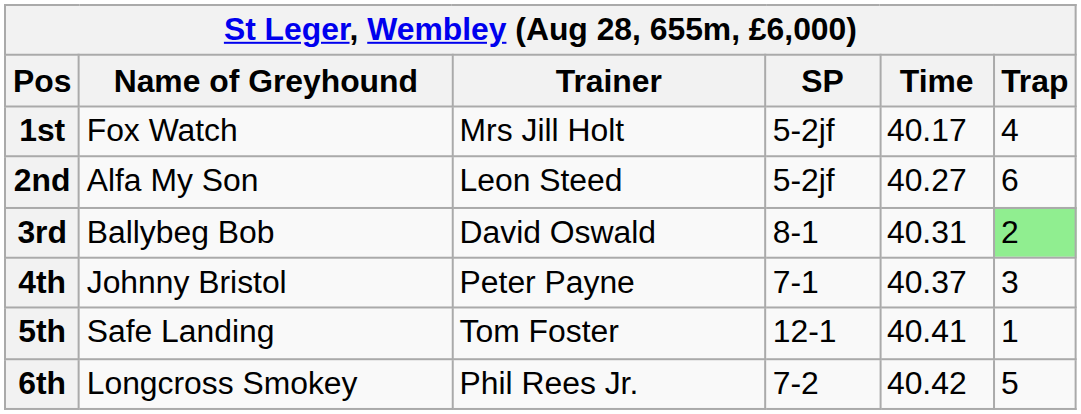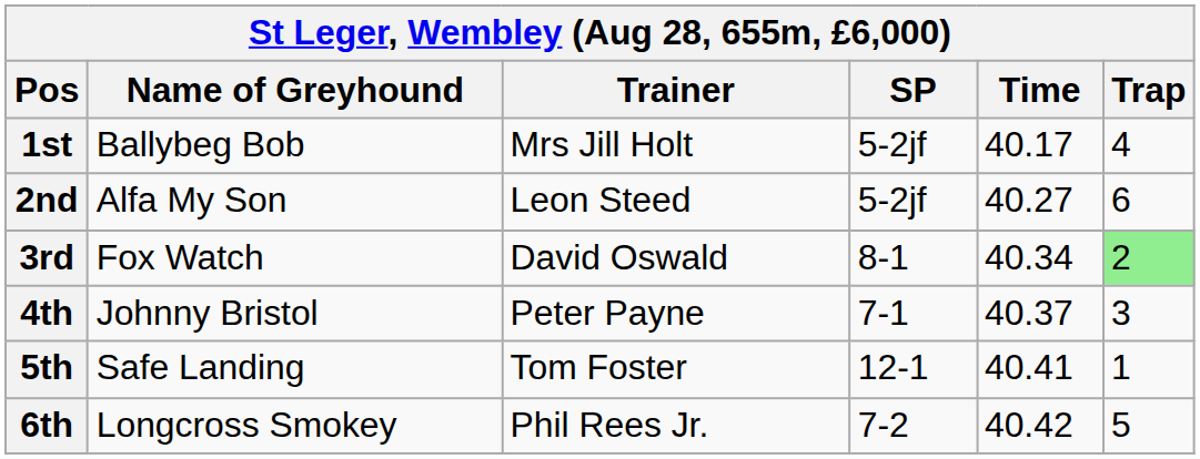1st | Name of Greyhound: Fox Watch -> Ballybeg Bob
3rd | Name of Greyhound: Ballybeg Bob -> Fox Watch
3rd | Time: 40.31 -> 40.34
